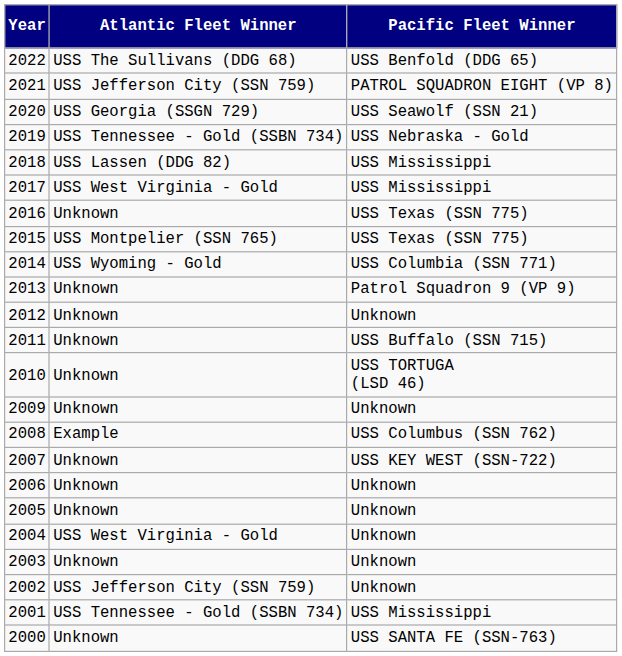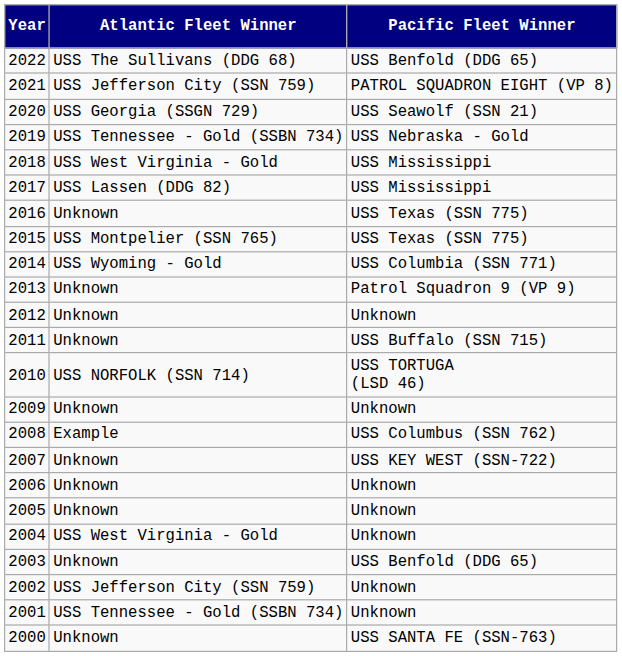2018 | Atlantic Fleet Winner: USS Lassen (DDG 82) -> USS West Virginia - Gold
2017 | Atlantic Fleet Winner: USS West Virginia - Gold -> USS Lassen (DDG 82)
2010 | Atlantic Fleet Winner: Unknown -> USS NORFOLK (SSN 714)
2003 | Pacific Fleet Winner: Unknown -> USS Benfold (DDG 65)
2001 | Pacific Fleet Winner: USS Mississippi -> Unknown
